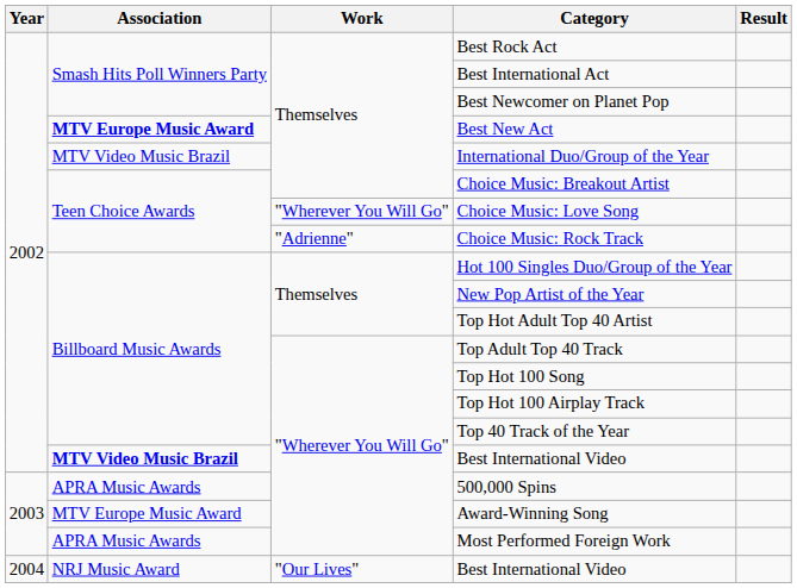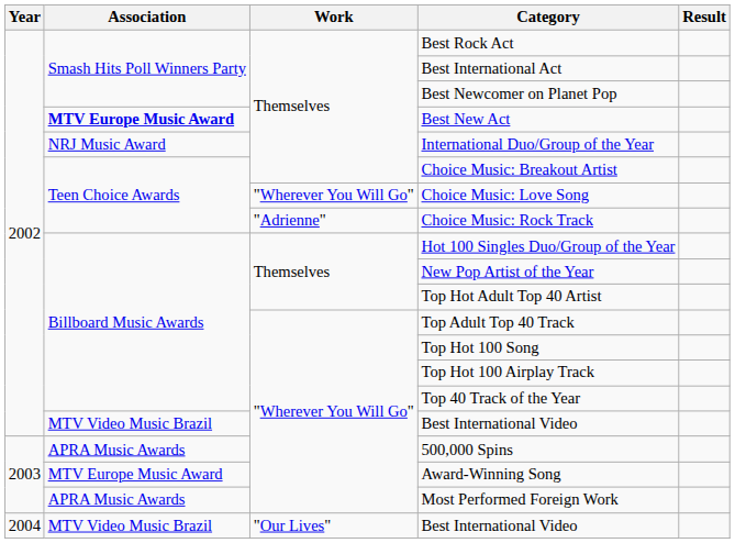International Duo/Group of the Year | Association: MTV Video Music Brazil -> NRJ Music Award
"Wherever You Will Go" / Best International Video | Association: bold -> normal
"Our Lives" / Best International Video | Association: NRJ Music Award -> MTV Video Music Brazil
